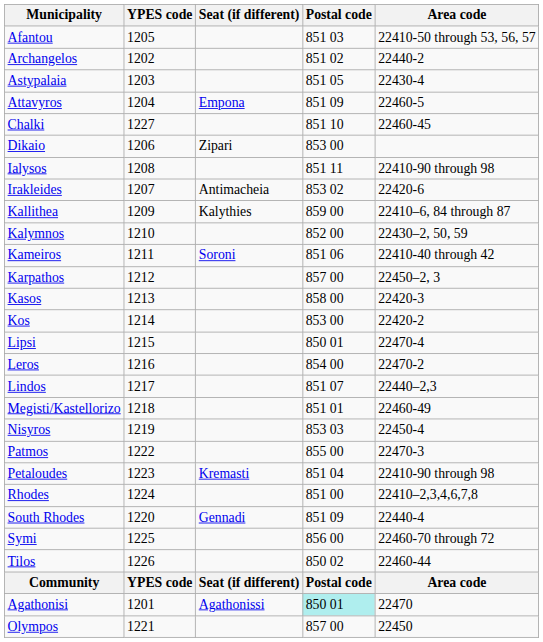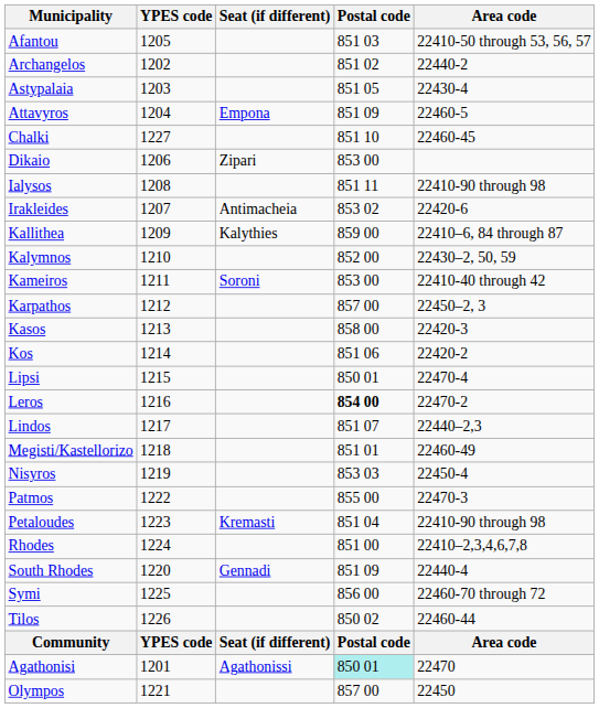Kameiros | Postal code: 851 06 -> 853 00
Kos | Postal code: 853 00 -> 851 06
Leros | Postal code: normal -> bold
